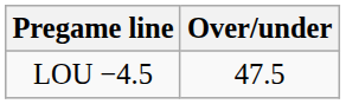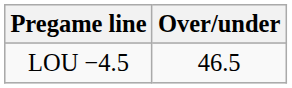LOU −4.5 | Over/under: 47.5 -> 46.5
